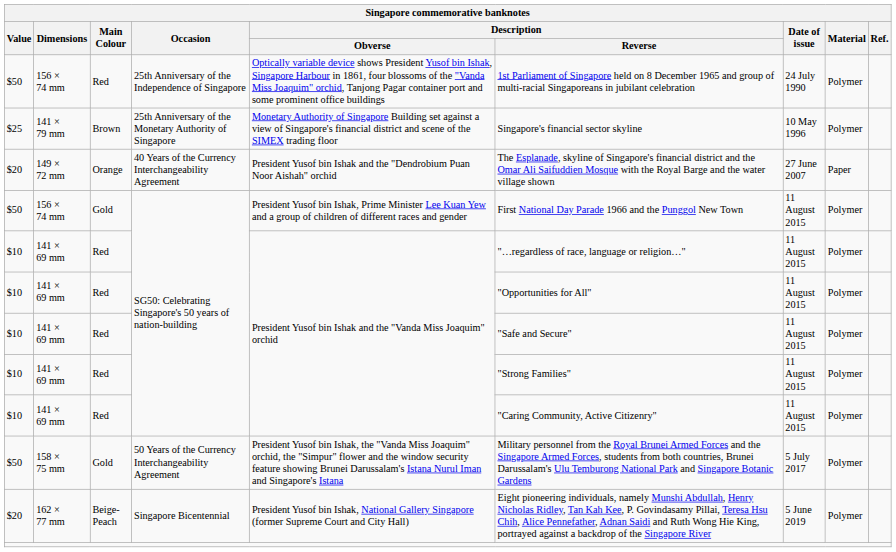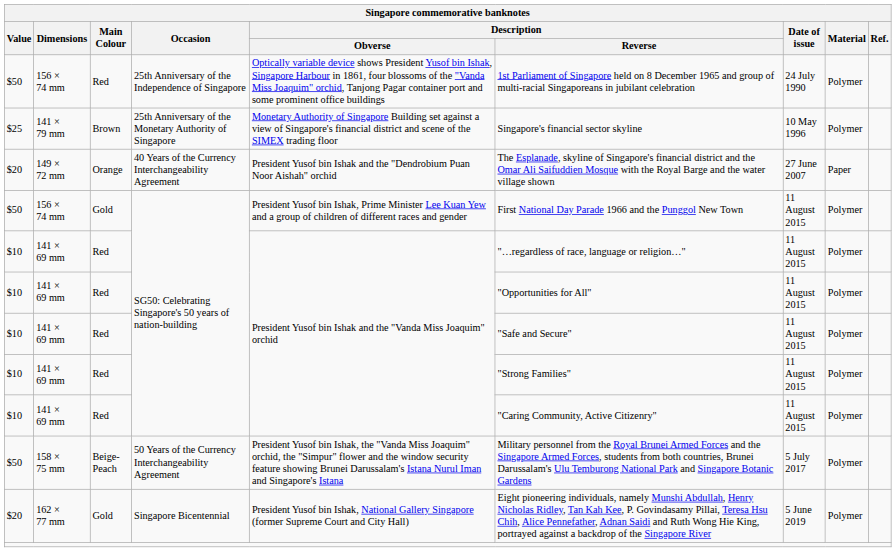158 × 75 mm | Main Colour: Gold -> Beige-Peach
162 × 77 mm | Main Colour: Beige-Peach -> Gold
